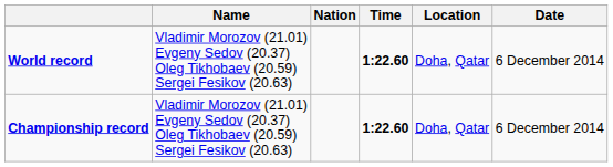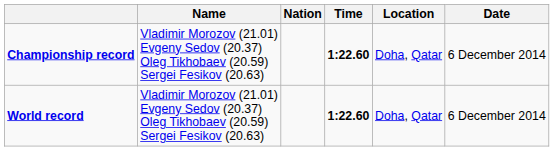rows swapped: World record <-> Championship record
